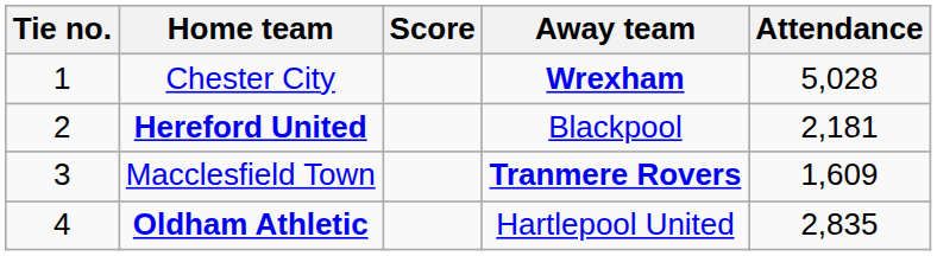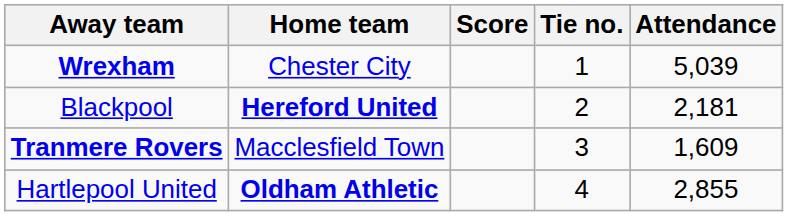columns swapped: Tie no. <-> Away team
Chester City | Attendance: 5,028 -> 5,039
Oldham Athletic | Attendance: 2,835 -> 2,855
